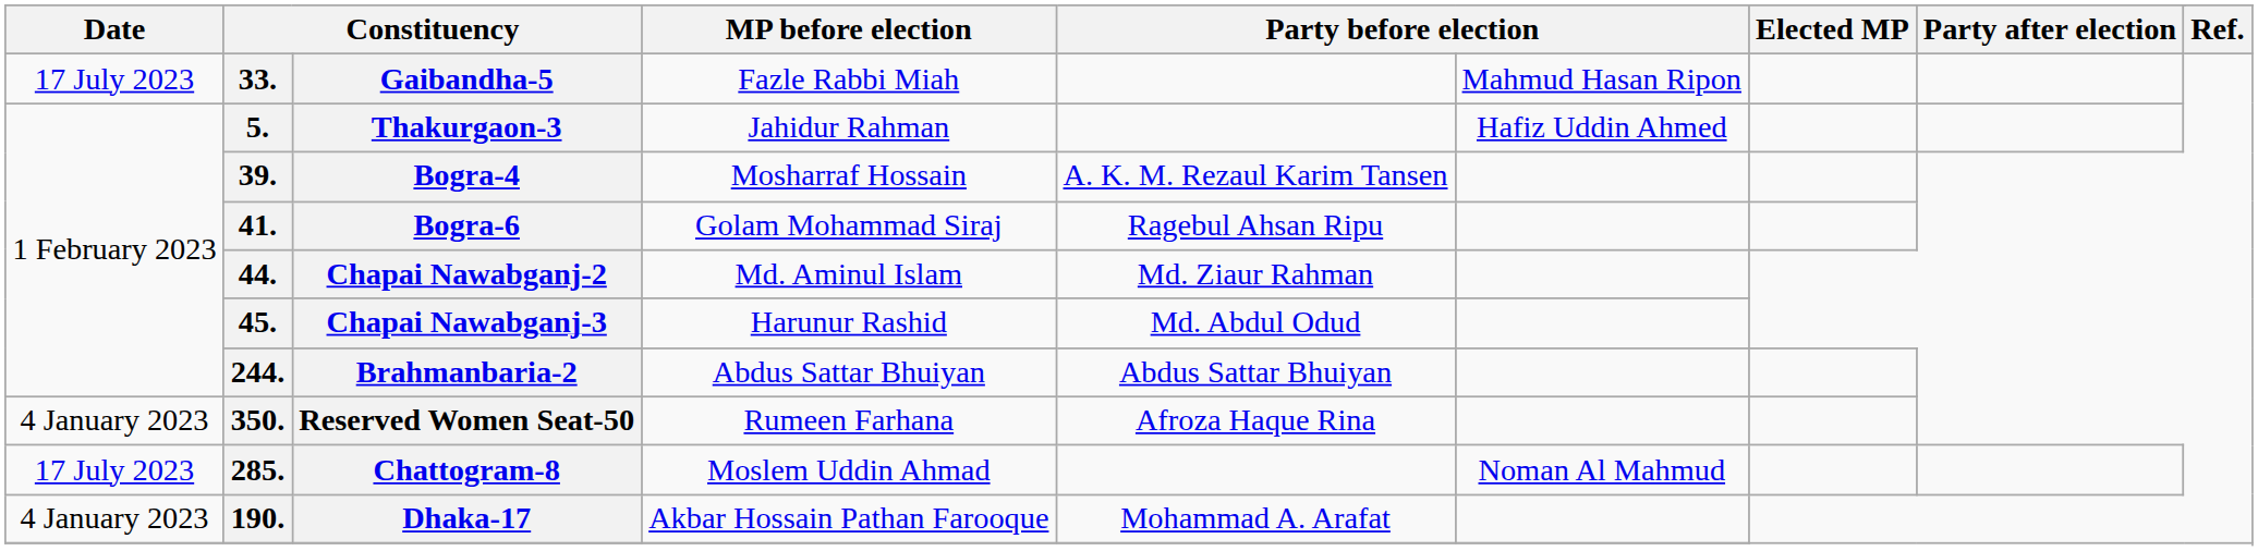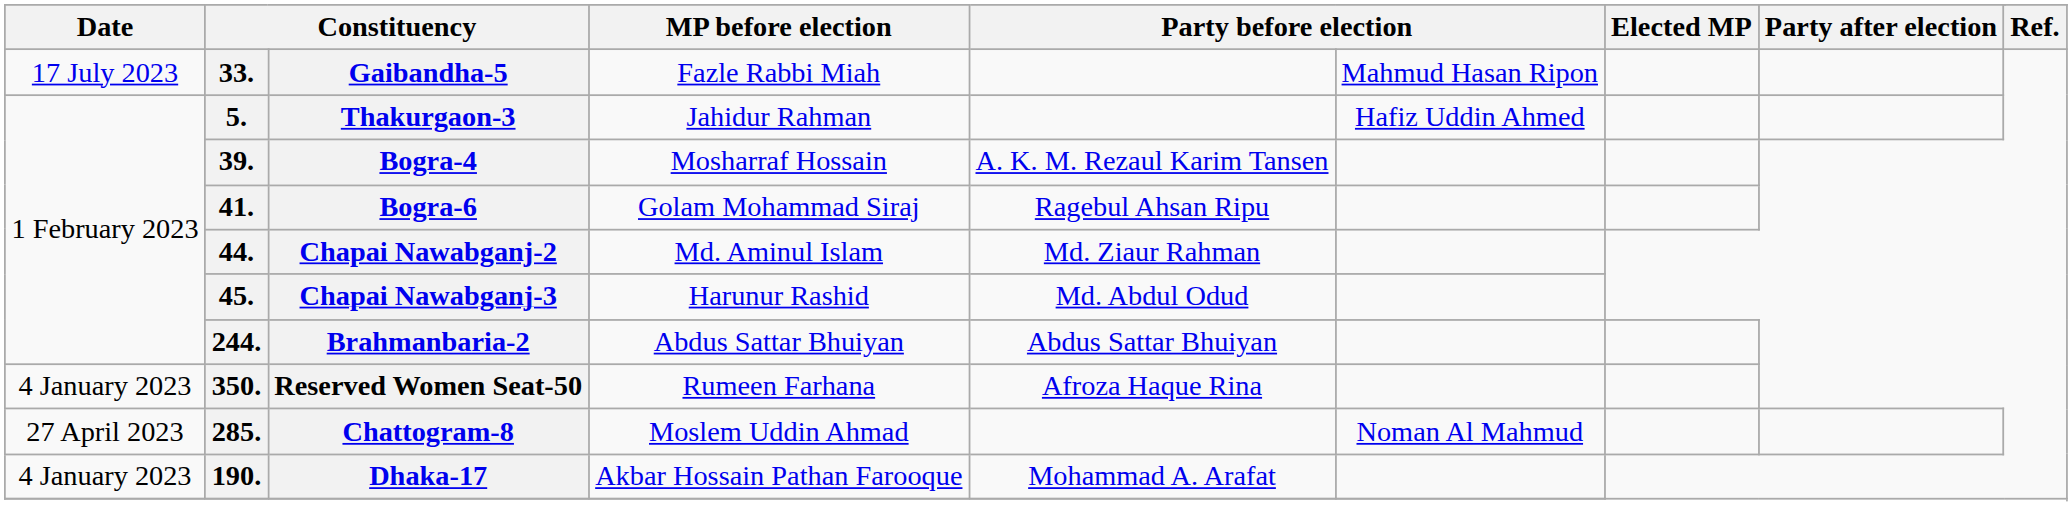Chattogram-8 | Date: 17 July 2023 -> 27 April 2023
